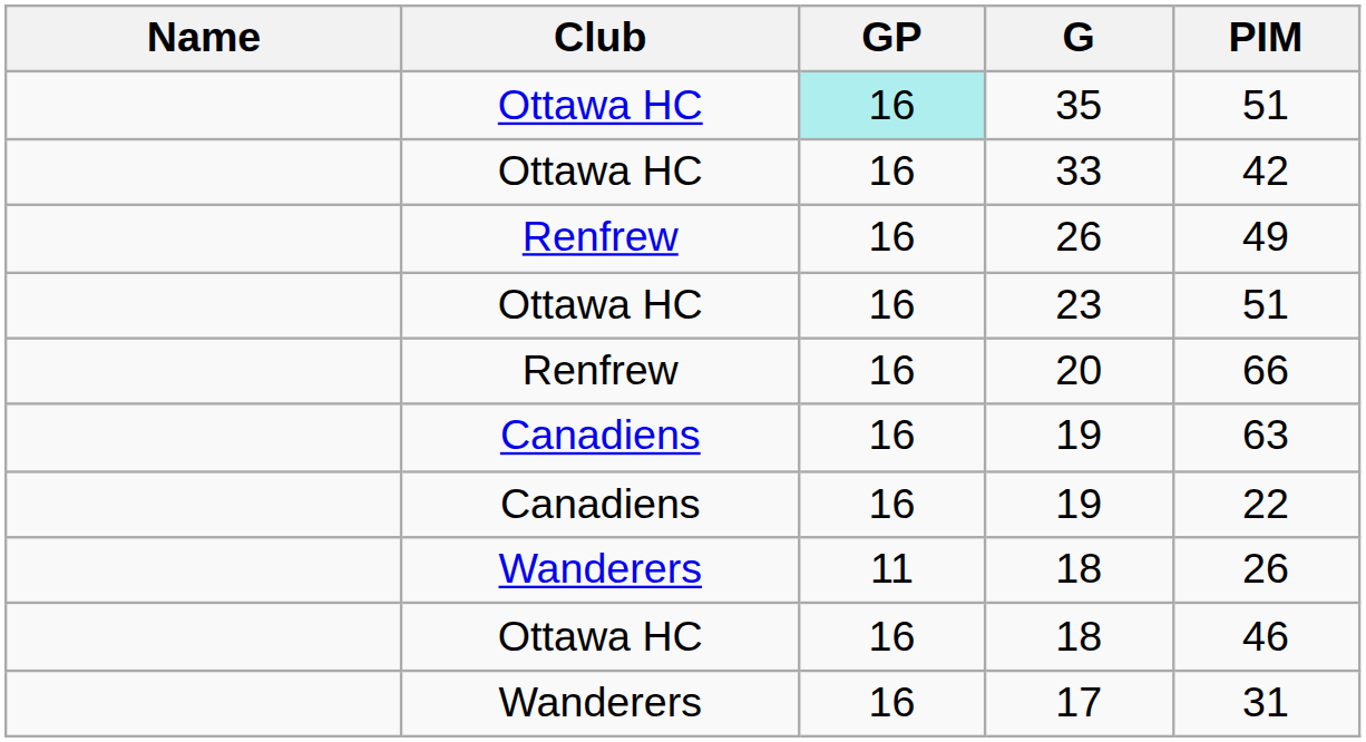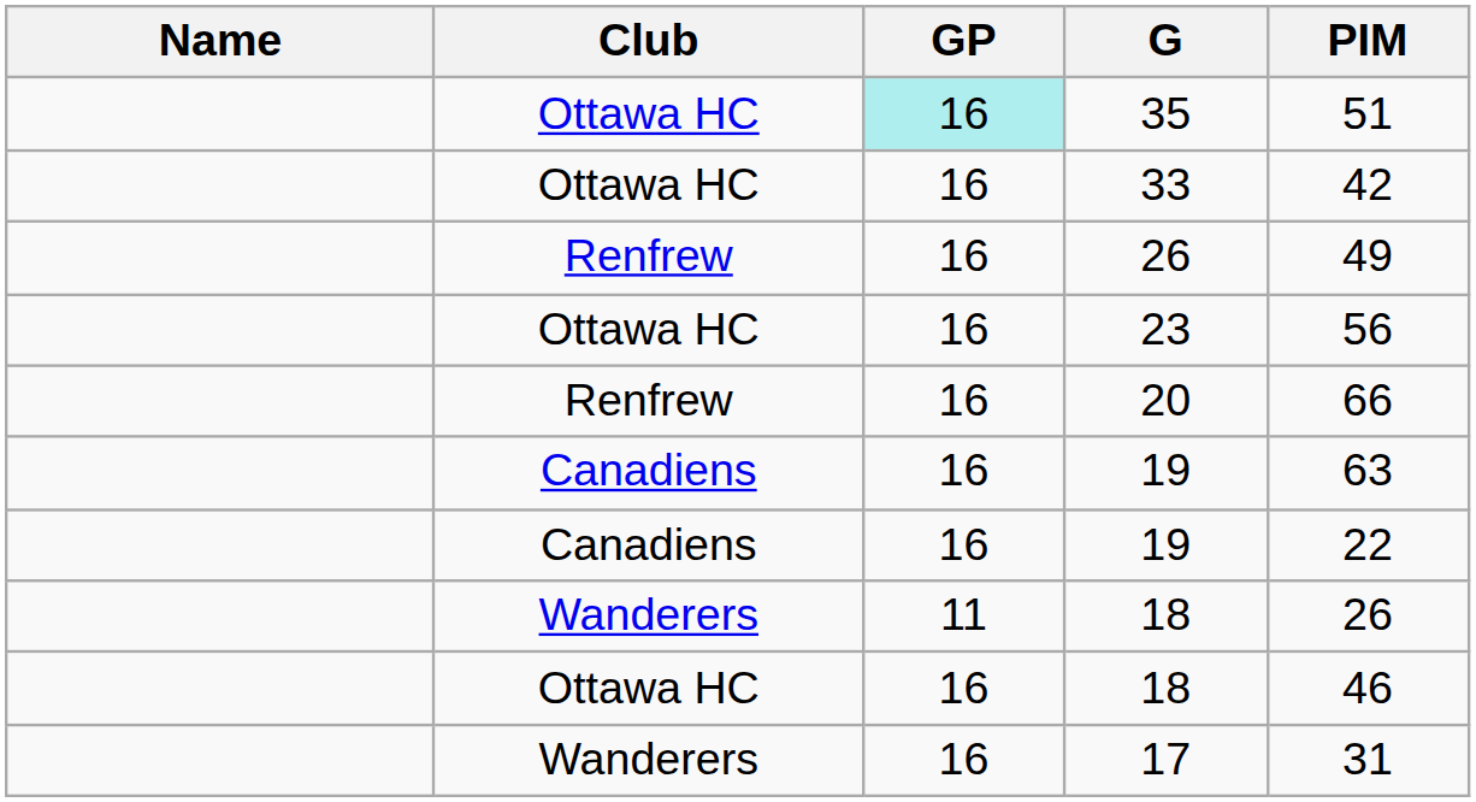23 | PIM: 51 -> 56
